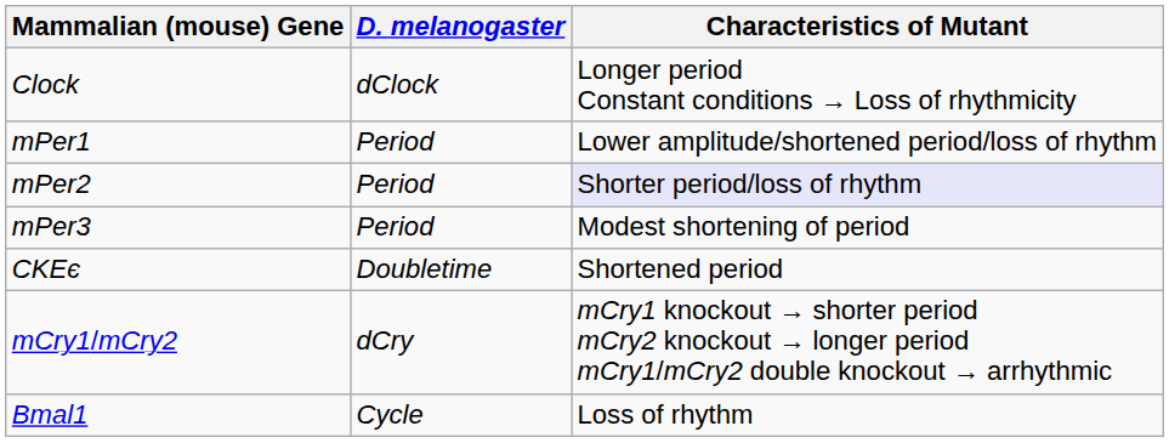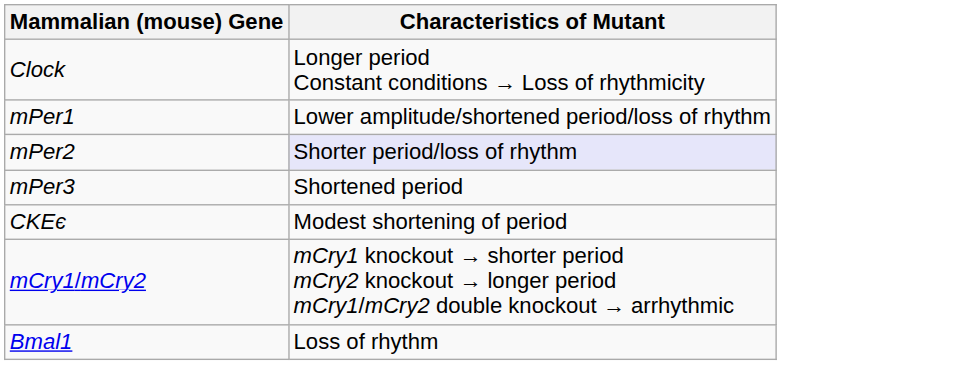- column: D. melanogaster | dClock | Period | Period | Period | Doubletime | dCry | Cycle
mPer3 | Characteristics of Mutant: Modest shortening of period -> Shortened period
CKEє | Characteristics of Mutant: Shortened period -> Modest shortening of period
